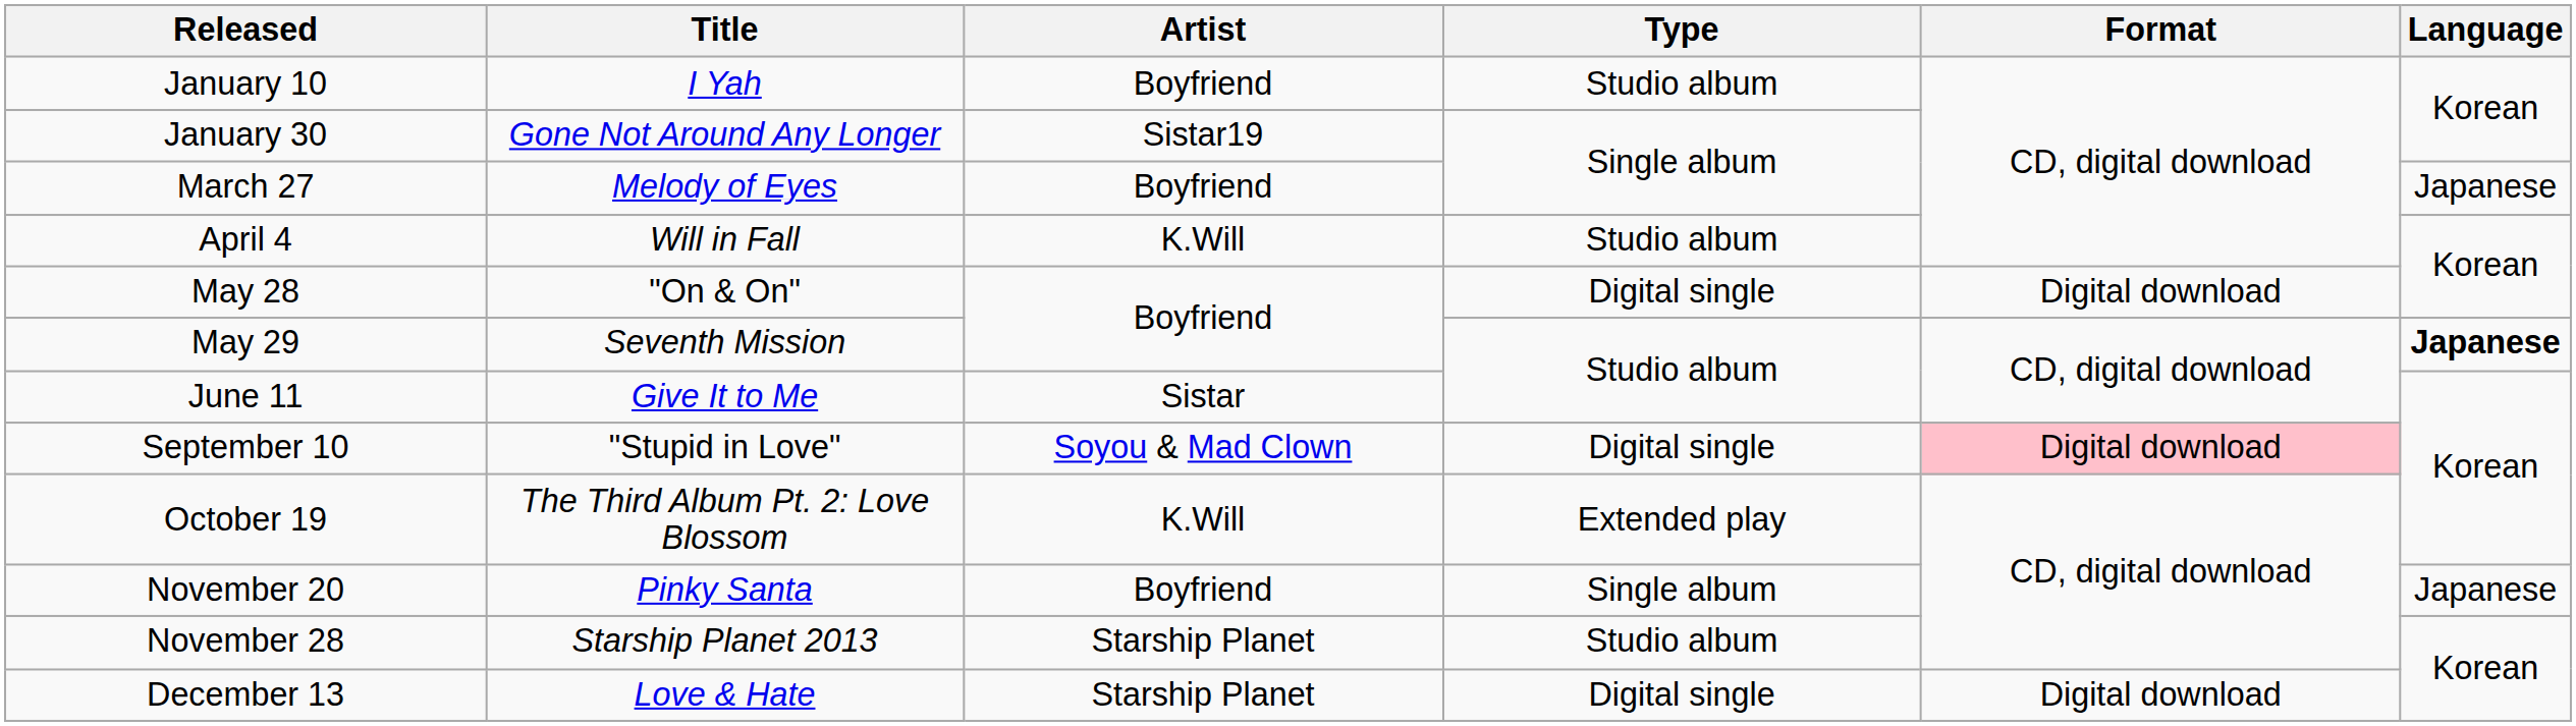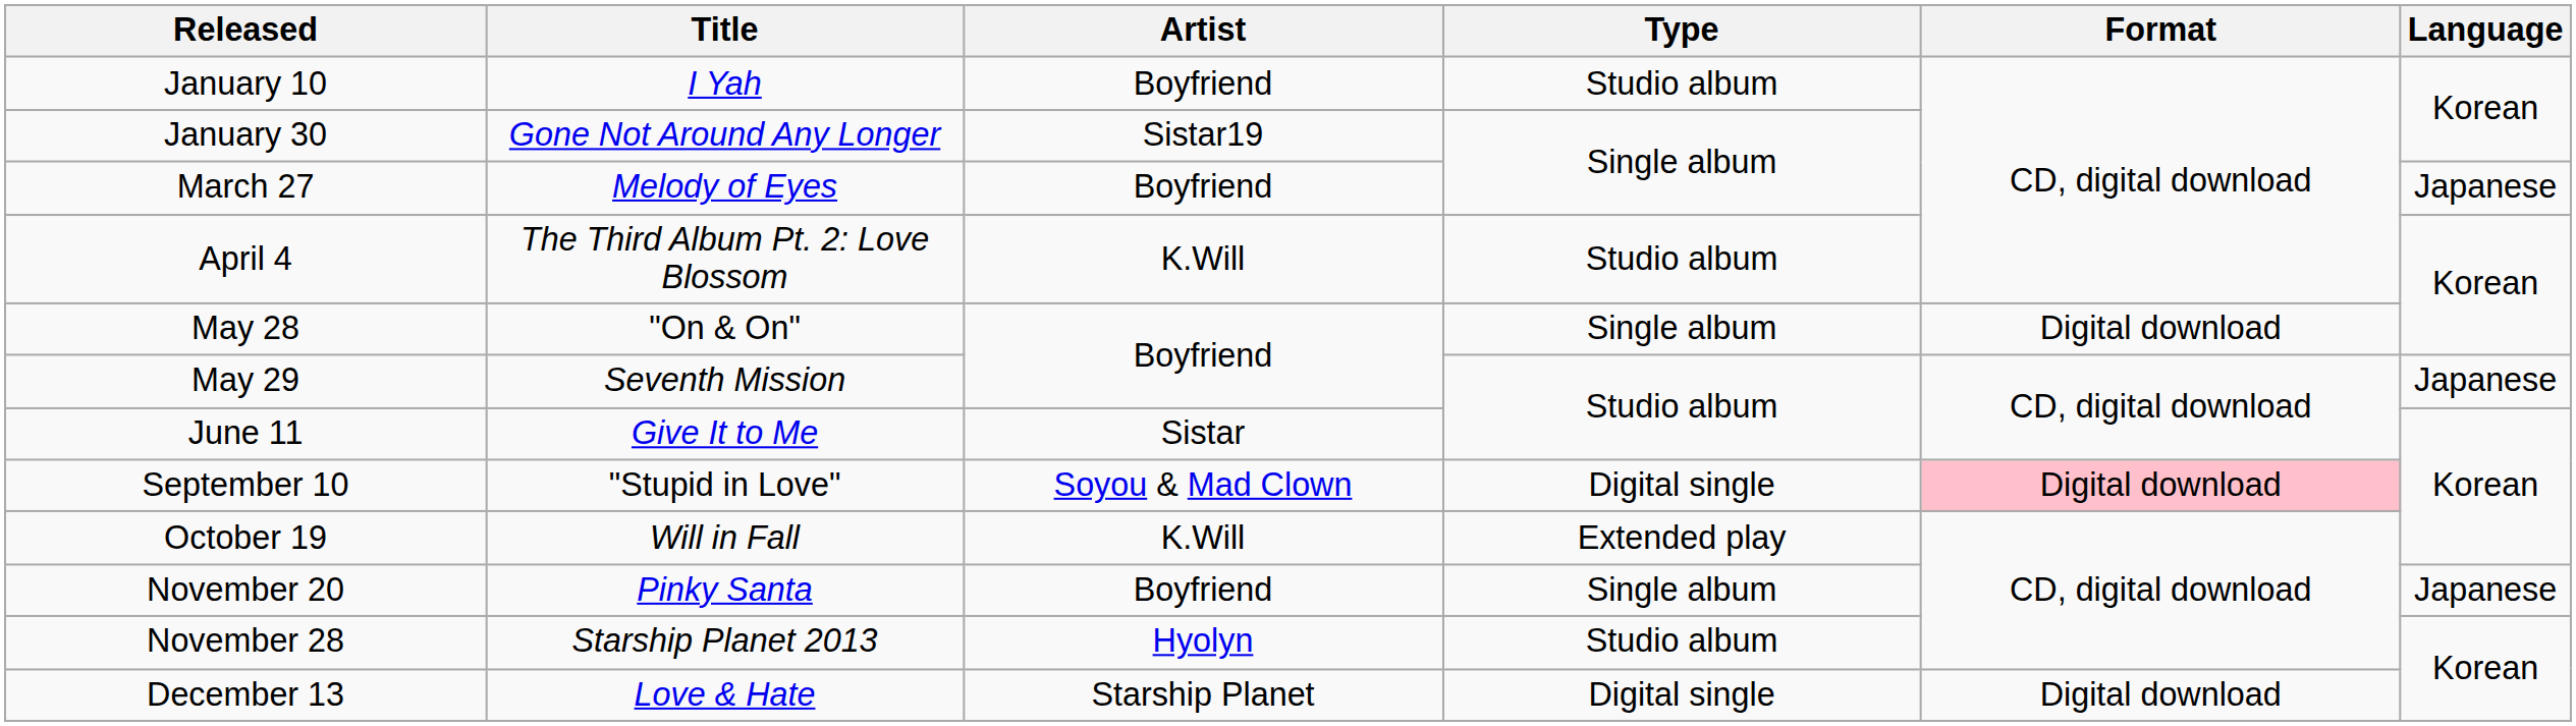April 4 | Title: Will in Fall -> The Third Album Pt. 2: Love Blossom
May 28 | Type: Digital single -> Single album
May 29 | Language: bold -> normal
October 19 | Title: The Third Album Pt. 2: Love Blossom -> Will in Fall
November 28 | Artist: Starship Planet -> Hyolyn
